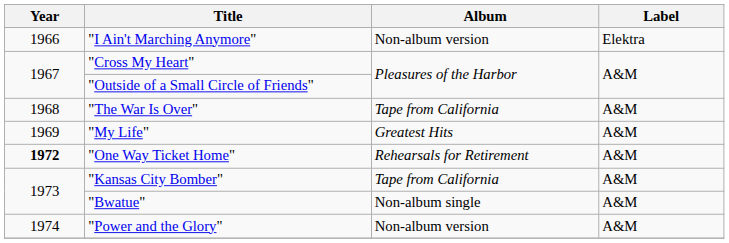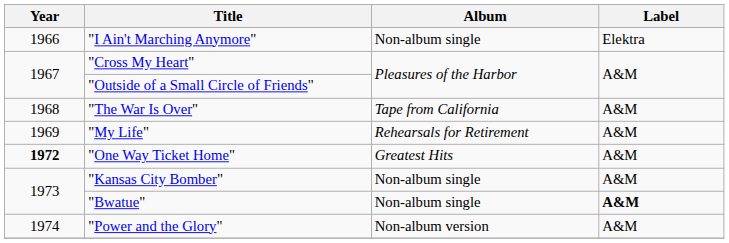"I Ain't Marching Anymore" | Album: Non-album version -> Non-album single
"My Life" | Album: Greatest Hits -> Rehearsals for Retirement
"One Way Ticket Home" | Album: Rehearsals for Retirement -> Greatest Hits
"Kansas City Bomber" | Album: Tape from California -> Non-album single
"Bwatue" | Label: normal -> bold
